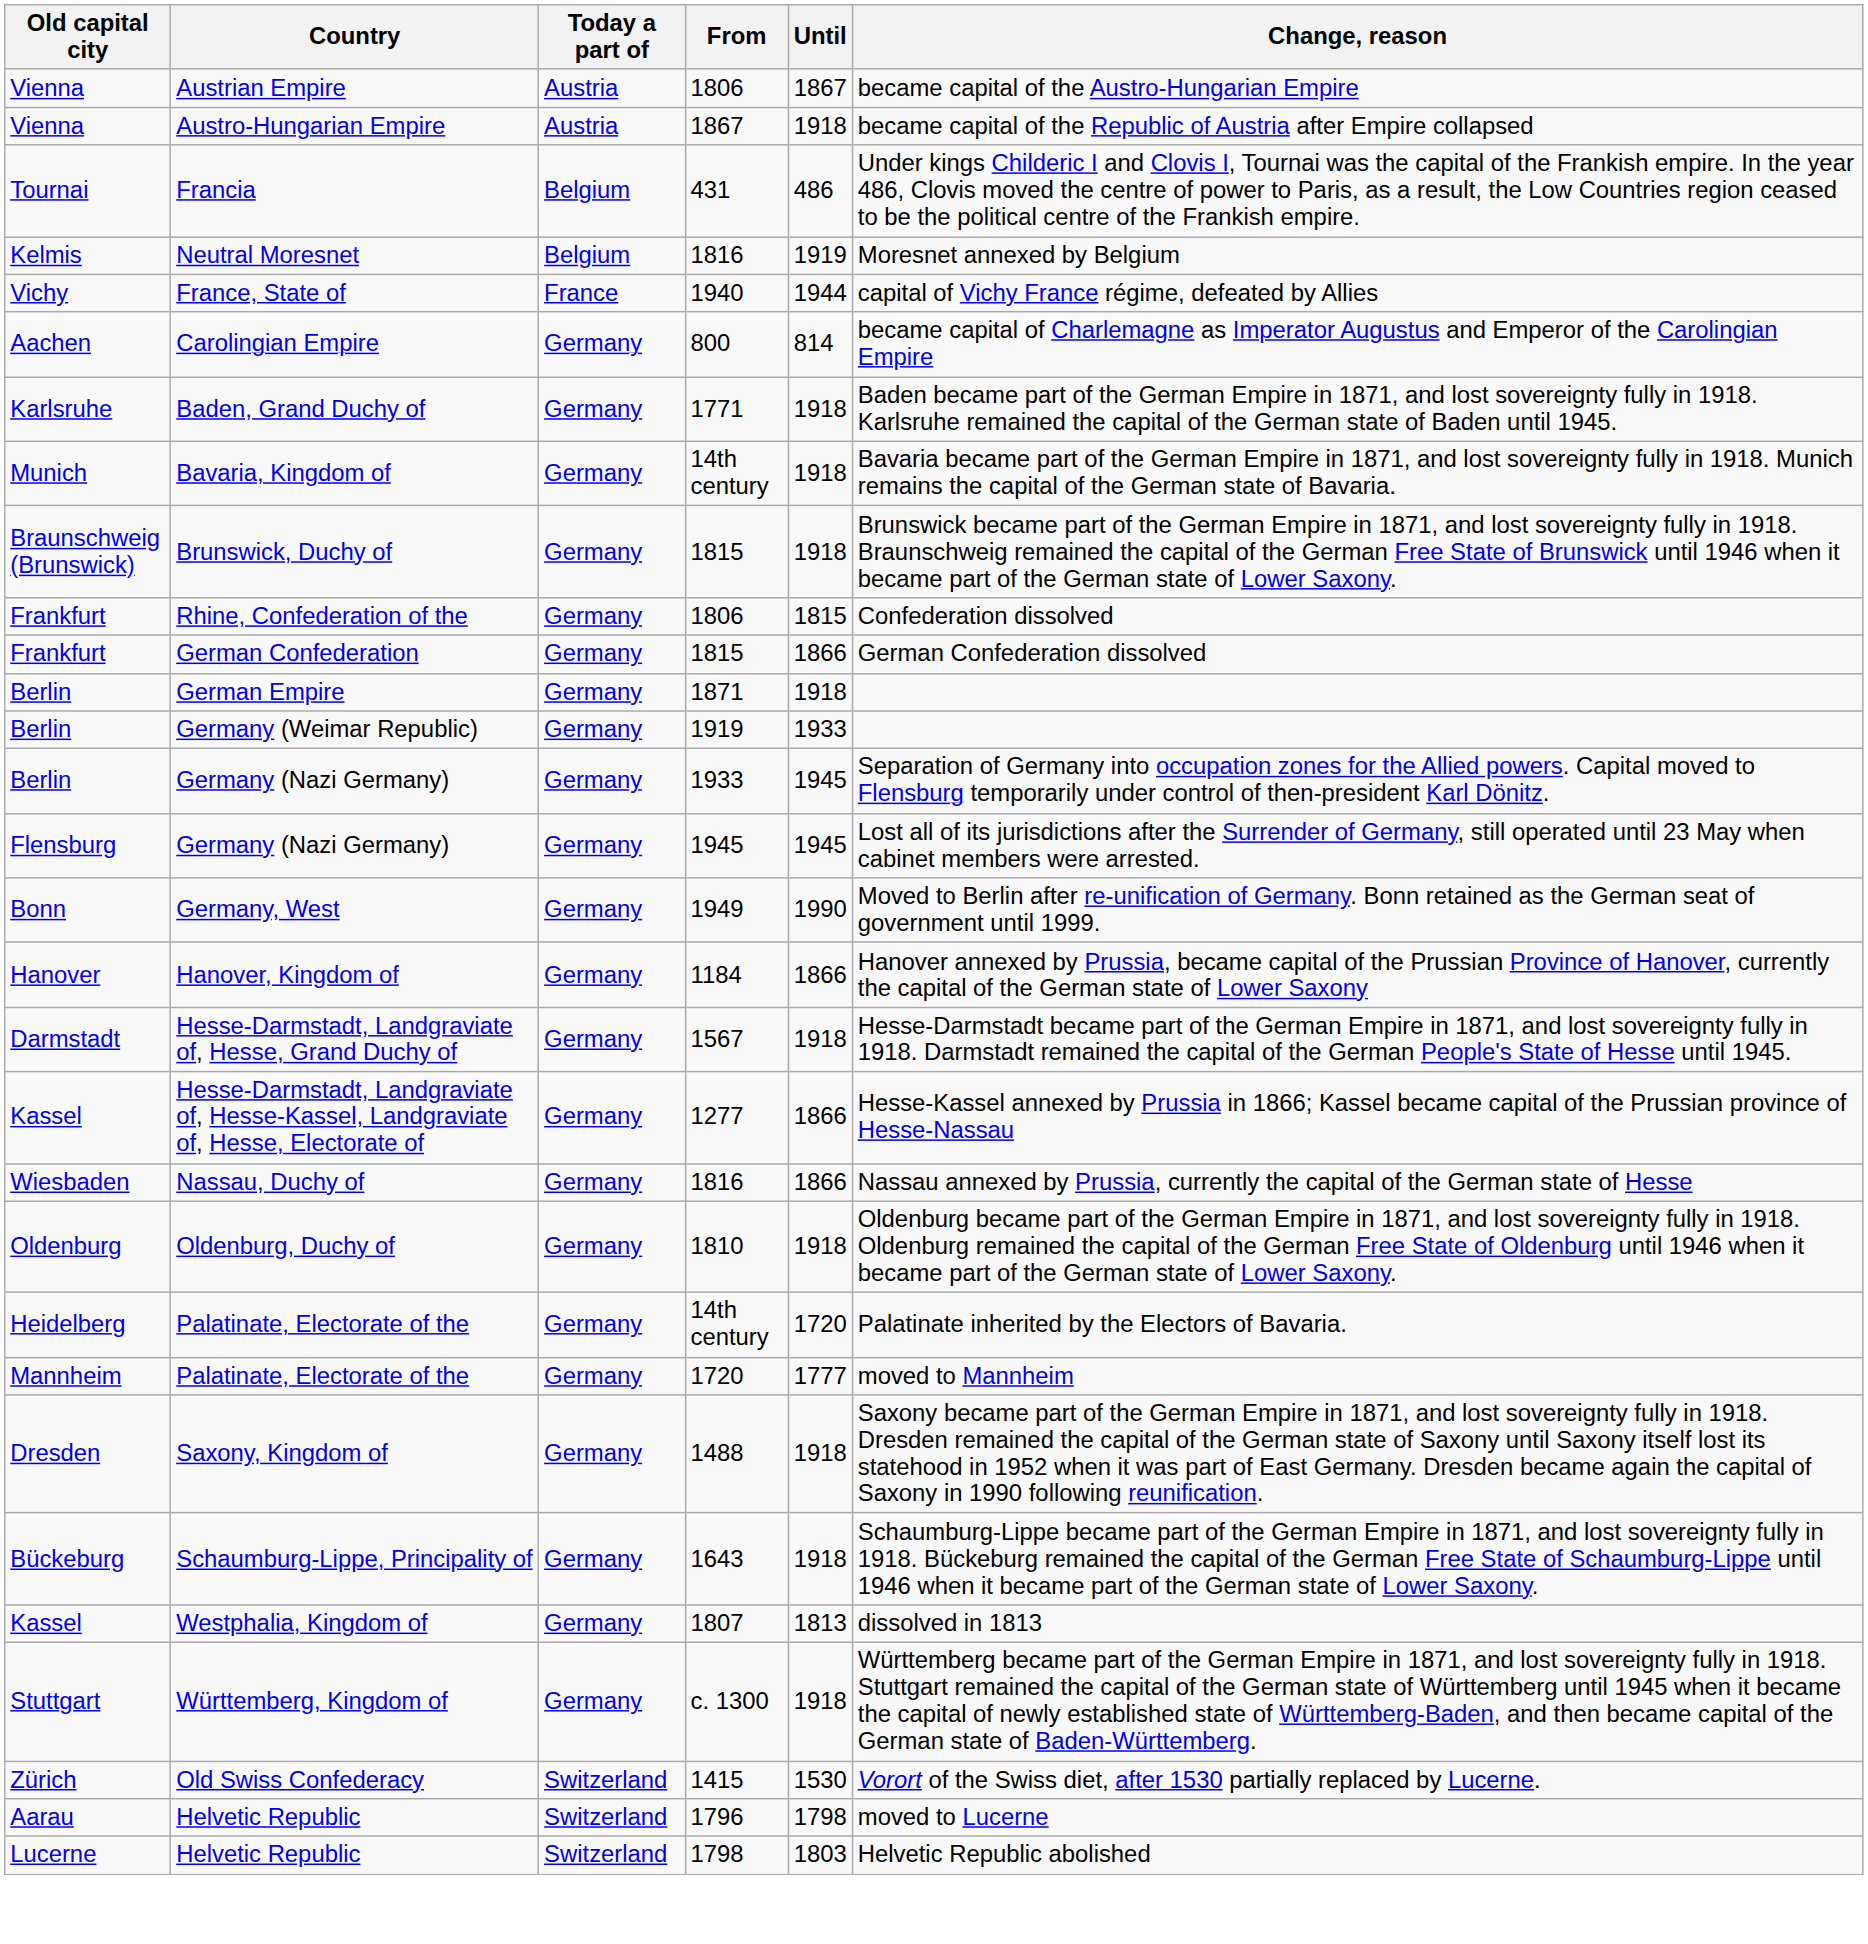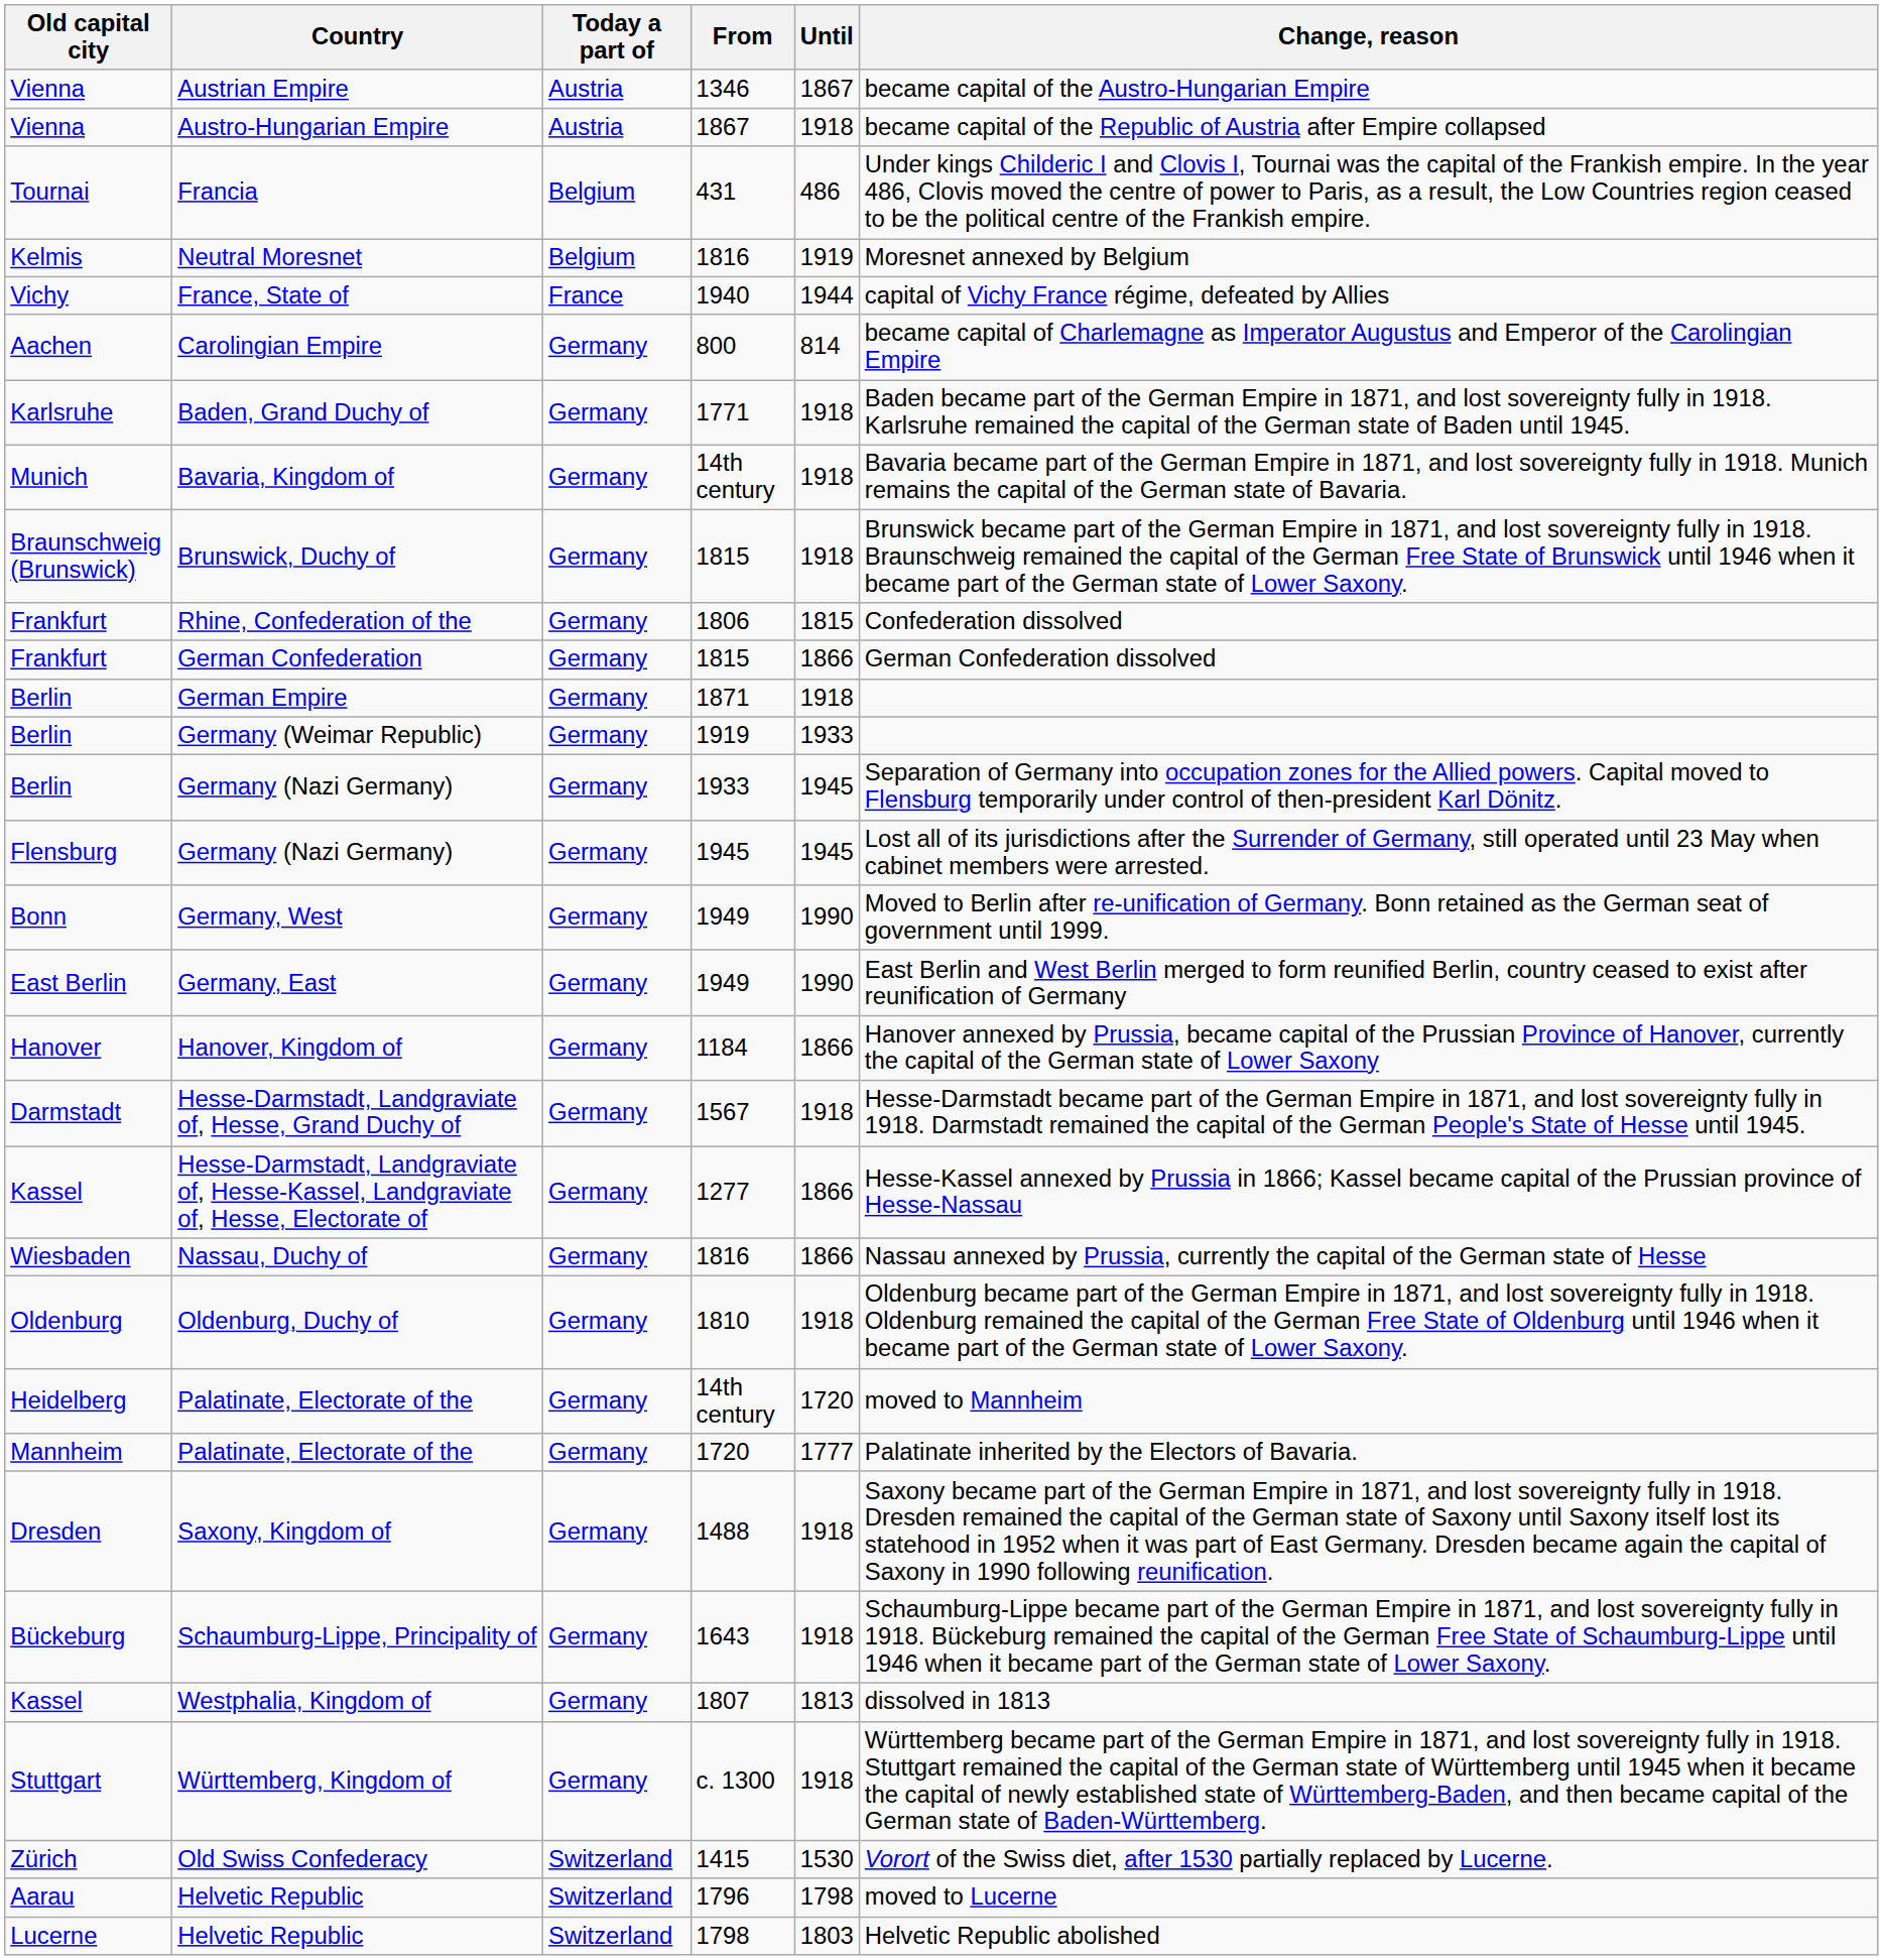Austrian Empire | From: 1806 -> 1346
+ row: East Berlin | Germany, East | Germany | 1949 | 1990 | East Berlin and West Berlin merged to form reunified Berlin, country ceased to exist after reunification of Germany
Heidelberg / Palatinate, Electorate of the | Change, reason: Palatinate inherited by the Electors of Bavaria. -> moved to Mannheim
Mannheim / Palatinate, Electorate of the | Change, reason: moved to Mannheim -> Palatinate inherited by the Electors of Bavaria.
